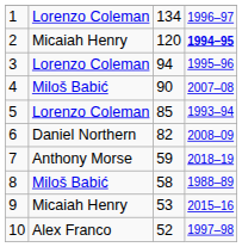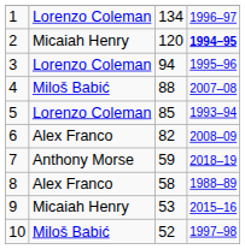4 | column 3: 90 -> 88
6 | column 2: Daniel Northern -> Alex Franco
8 | column 2: Miloš Babić -> Alex Franco
10 | column 2: Alex Franco -> Miloš Babić
